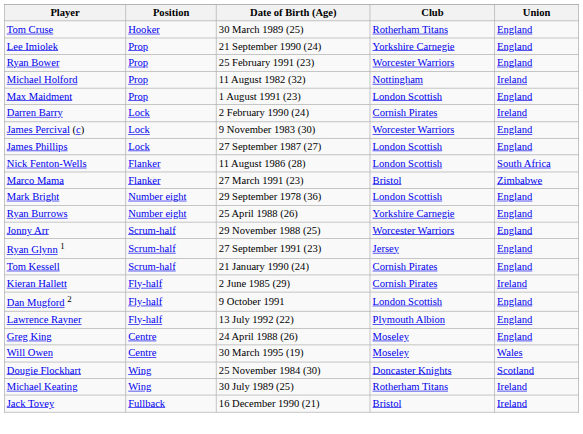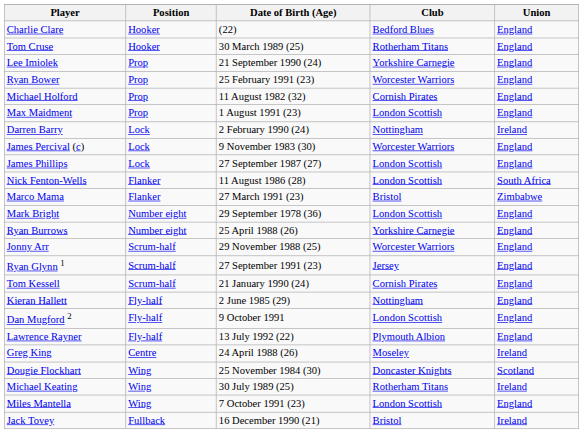+ row: Charlie Clare | Hooker | (22) | Bedford Blues | England
Michael Holford | Club: Nottingham -> Cornish Pirates
Michael Holford | Union: Ireland -> England
Darren Barry | Club: Cornish Pirates -> Nottingham
Kieran Hallett | Club: Cornish Pirates -> Nottingham
Kieran Hallett | Union: Ireland -> England
Greg King | Union: England -> Ireland
- row: Will Owen | Centre | 30 March 1995 (19) | Moseley | Wales
+ row: Miles Mantella | Wing | 7 October 1991 (23) | London Scottish | England
